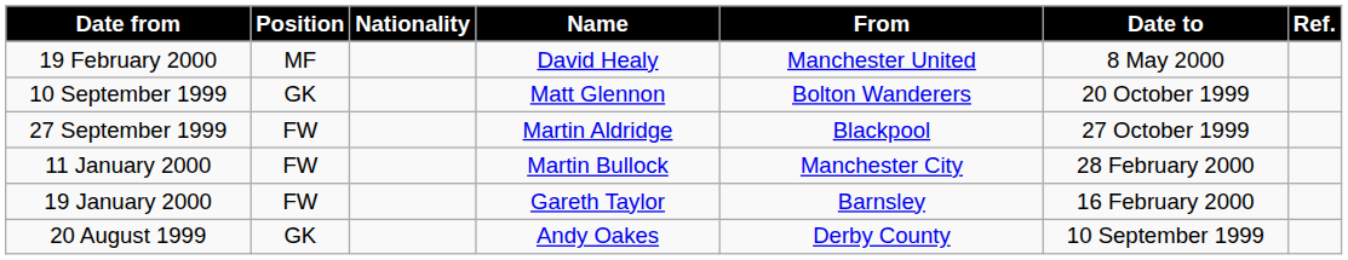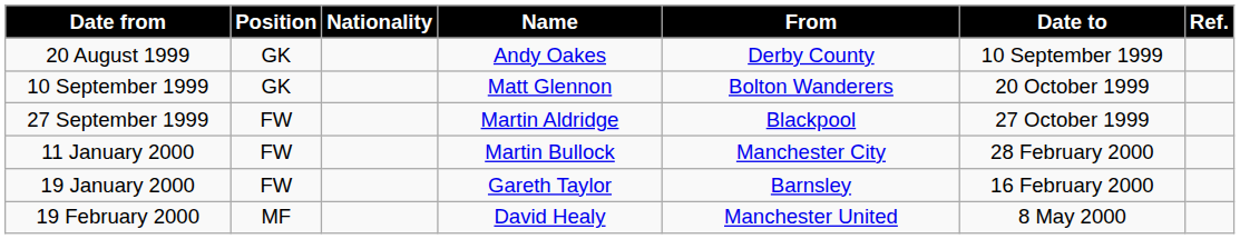rows swapped: 20 August 1999 <-> 19 February 2000
